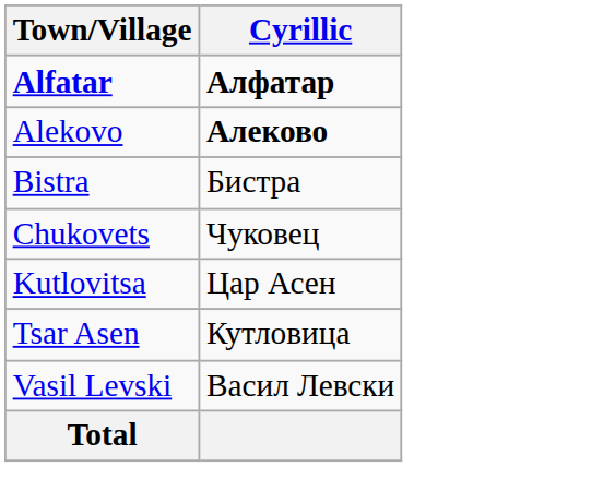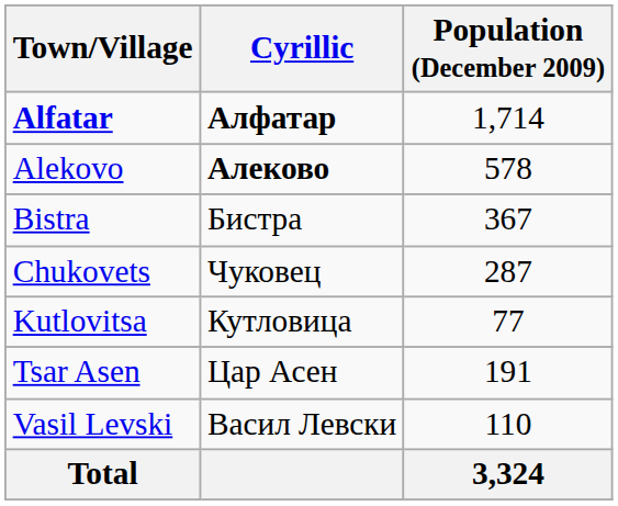+ column: Population (December 2009) | 1,714 | 578 | 367 | 287 | 77 | 191 | 110 | 3,324
Kutlovitsa | Cyrillic: Цар Асен -> Кутловица
Tsar Asen | Cyrillic: Кутловица -> Цар Асен
